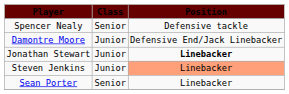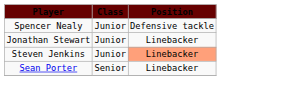Spencer Nealy | Class: Senior -> Junior
- row: Damontre Moore | Junior | Defensive End/Jack Linebacker
Jonathan Stewart | Position: bold -> normal
